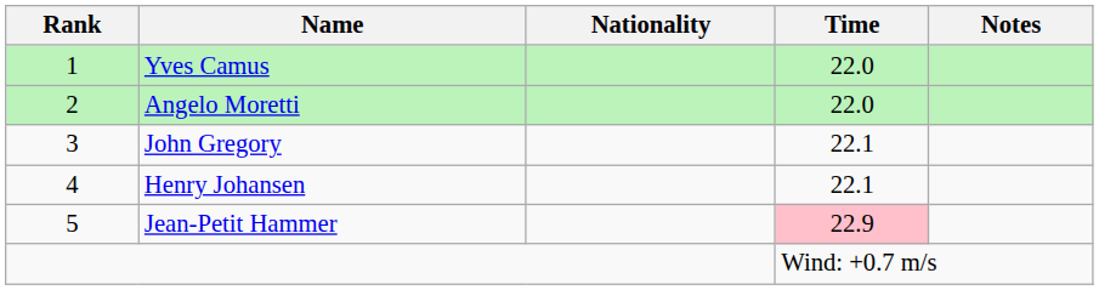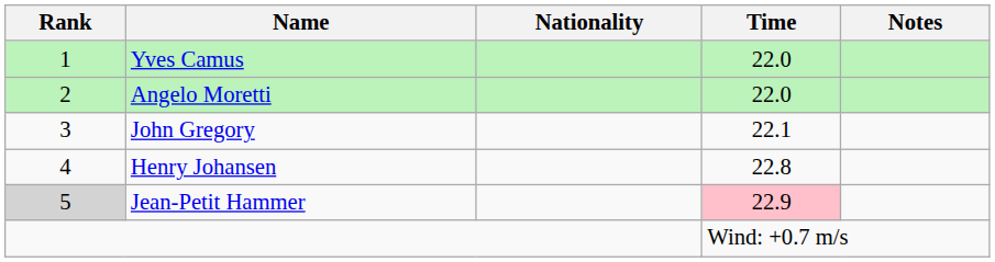Henry Johansen | Time: 22.1 -> 22.8
Jean-Petit Hammer | Rank: no background -> lightgrey background
